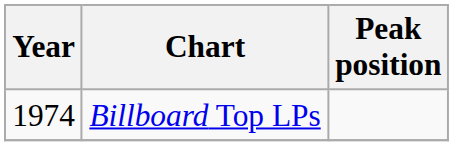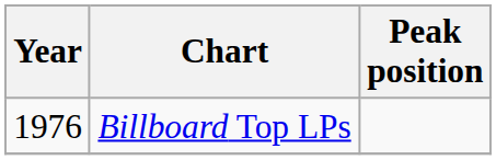Billboard Top LPs | Year: 1974 -> 1976
